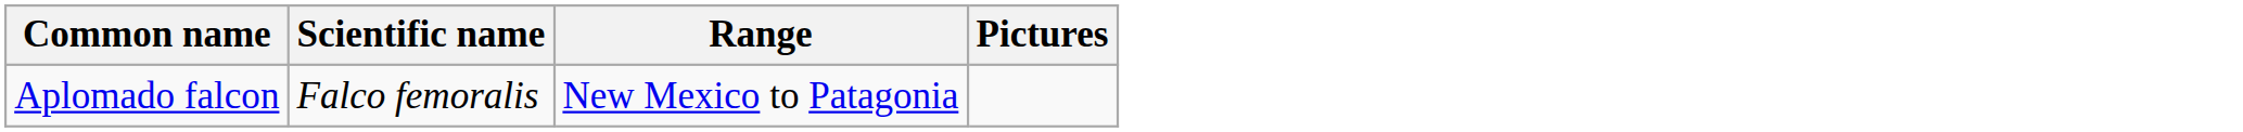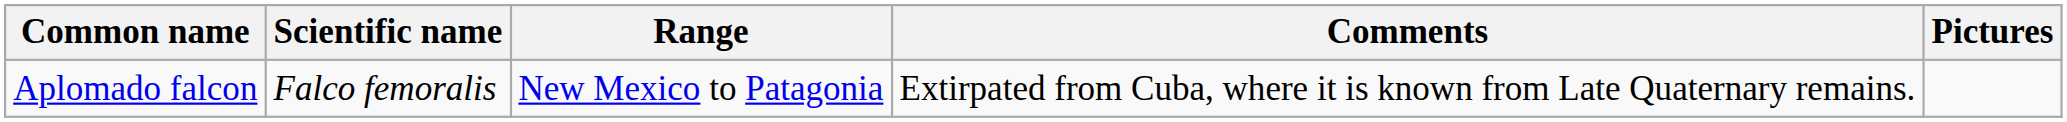+ column: Comments | Extirpated from Cuba, where it is known from Late Quaternary remains.
